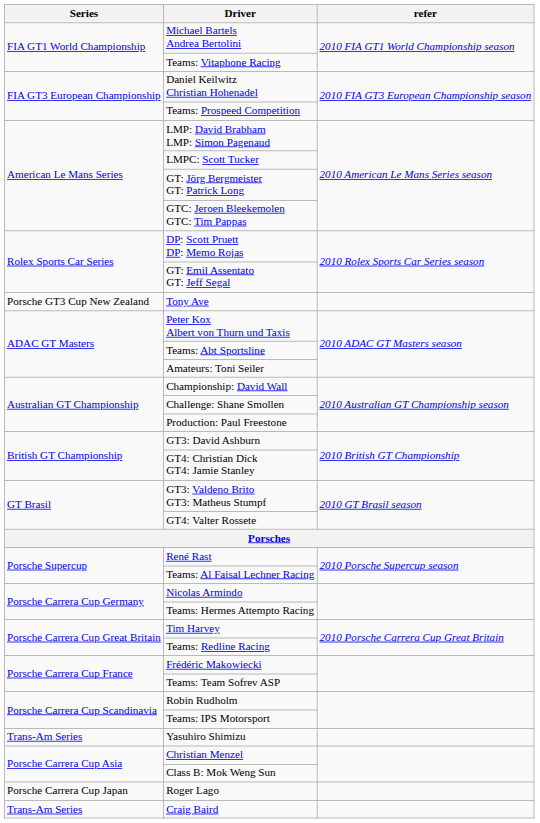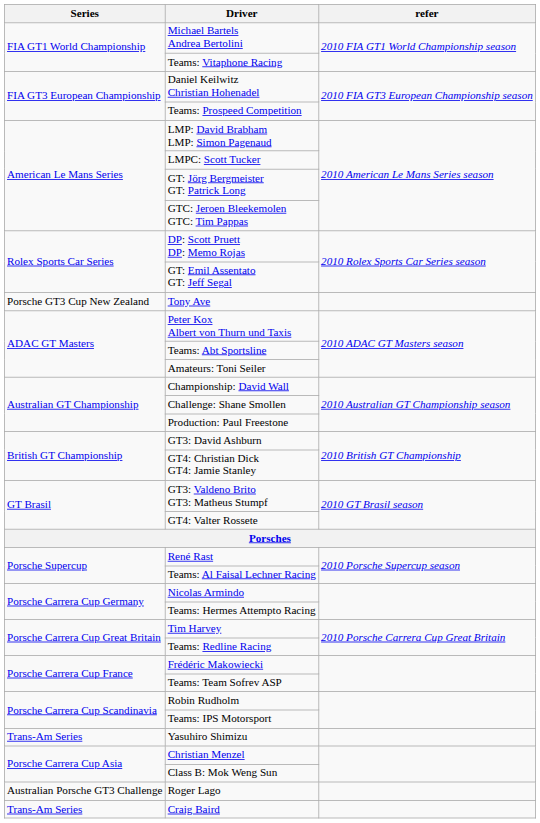Roger Lago | Series: Porsche Carrera Cup Japan -> Australian Porsche GT3 Challenge
